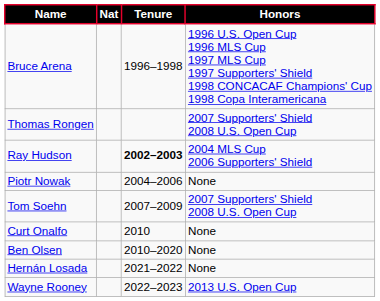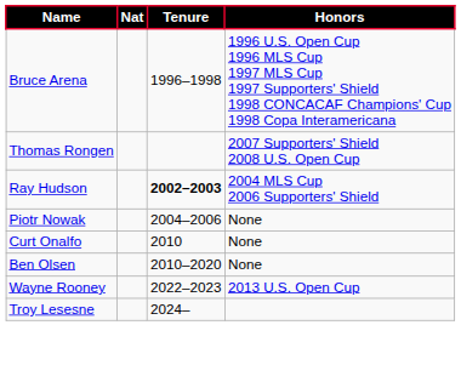- row: Tom Soehn | 2007–2009 | 2007 Supporters' Shield 2008 U.S. Open Cup
- row: Hernán Losada | 2021–2022 | None
+ row: Troy Lesesne | 2024–
